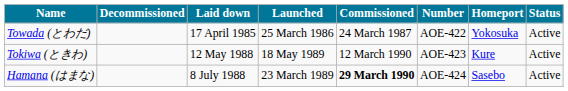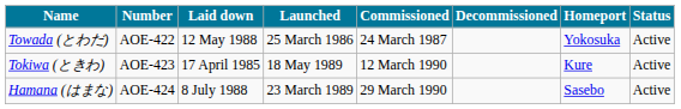columns swapped: Number <-> Decommissioned
Towada (とわだ) | Laid down: 17 April 1985 -> 12 May 1988
Tokiwa (ときわ) | Laid down: 12 May 1988 -> 17 April 1985
Hamana (はまな) | Commissioned: bold -> normal
